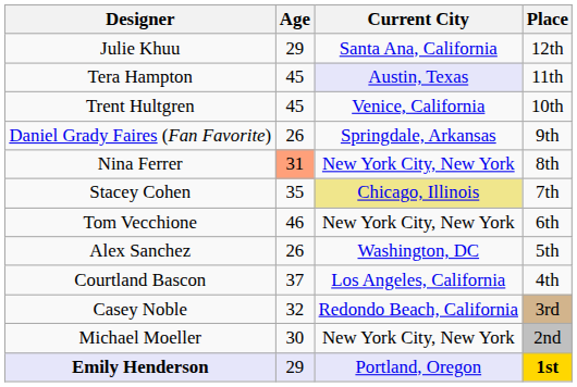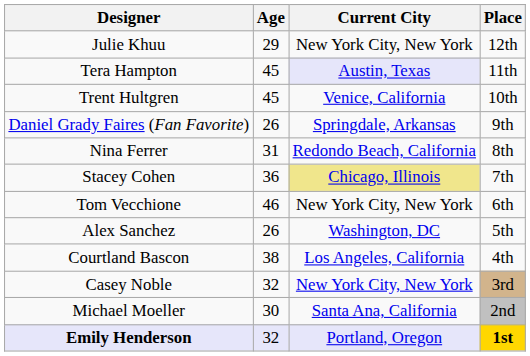Julie Khuu | Current City: Santa Ana, California -> New York City, New York
Nina Ferrer | Age: lightsalmon background -> no background
Nina Ferrer | Current City: New York City, New York -> Redondo Beach, California
Stacey Cohen | Age: 35 -> 36
Courtland Bascon | Age: 37 -> 38
Casey Noble | Current City: Redondo Beach, California -> New York City, New York
Michael Moeller | Current City: New York City, New York -> Santa Ana, California
Emily Henderson | Age: 29 -> 32
